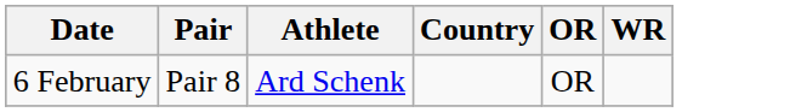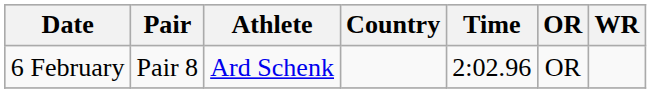+ column: Time | 2:02.96
